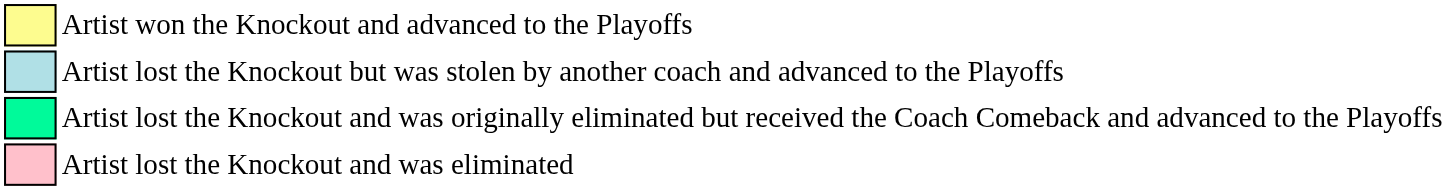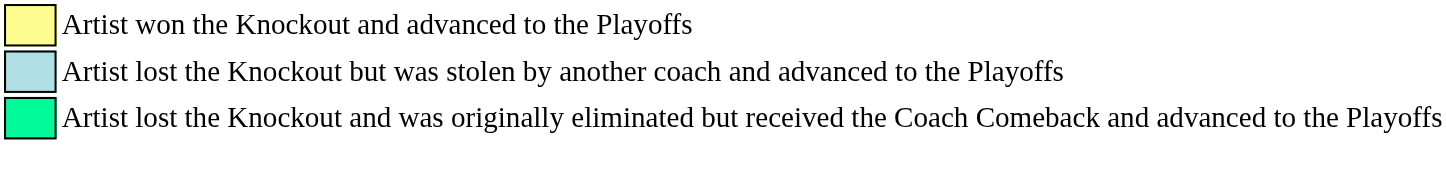- row: Artist lost the Knockout and was eliminated
